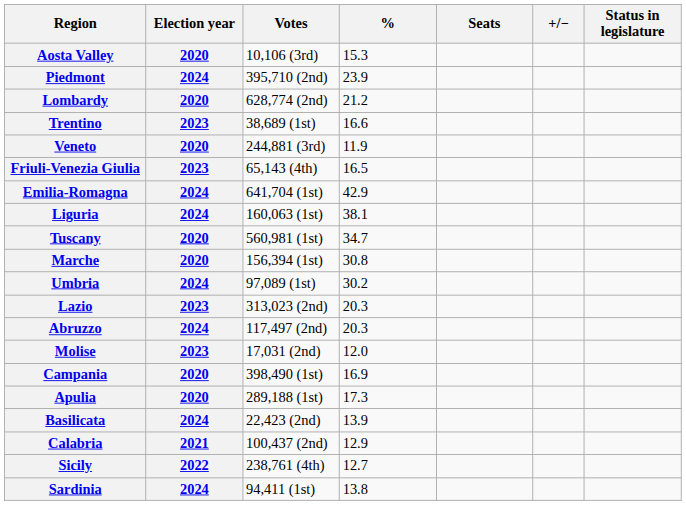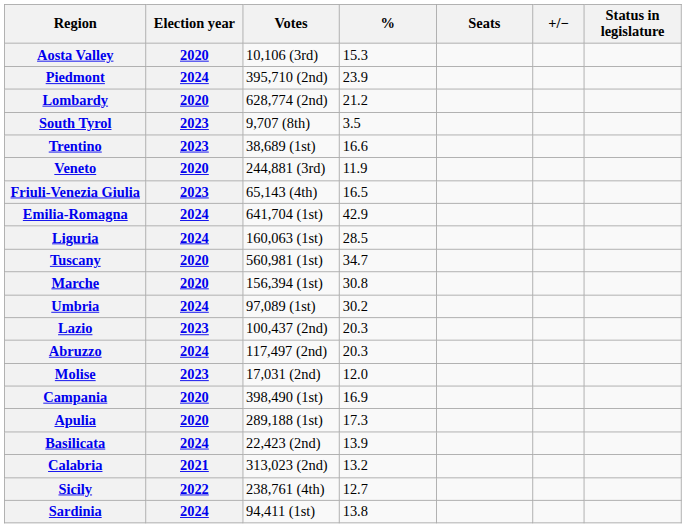+ row: South Tyrol | 2023 | 9,707 (8th) | 3.5
Liguria | %: 38.1 -> 28.5
Lazio | Votes: 313,023 (2nd) -> 100,437 (2nd)
Calabria | Votes: 100,437 (2nd) -> 313,023 (2nd)
Calabria | %: 12.9 -> 13.2
